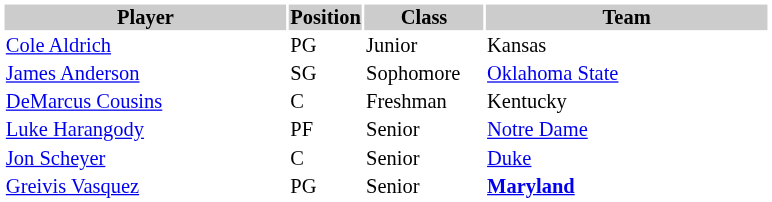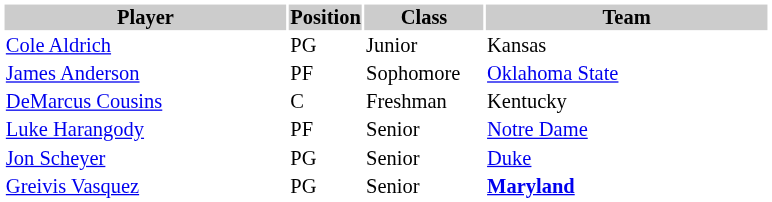James Anderson | Position: SG -> PF
Jon Scheyer | Position: C -> PG
